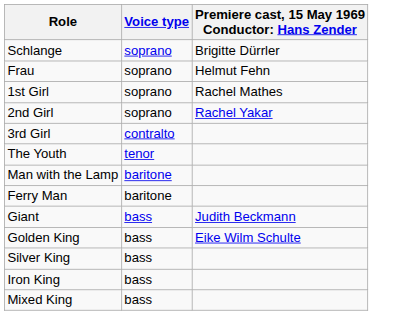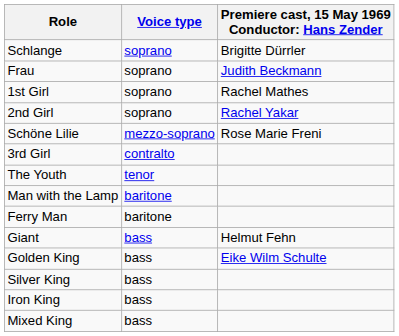Frau | column 3: Helmut Fehn -> Judith Beckmann
+ row: Schöne Lilie | mezzo-soprano | Rose Marie Freni
Giant | column 3: Judith Beckmann -> Helmut Fehn
